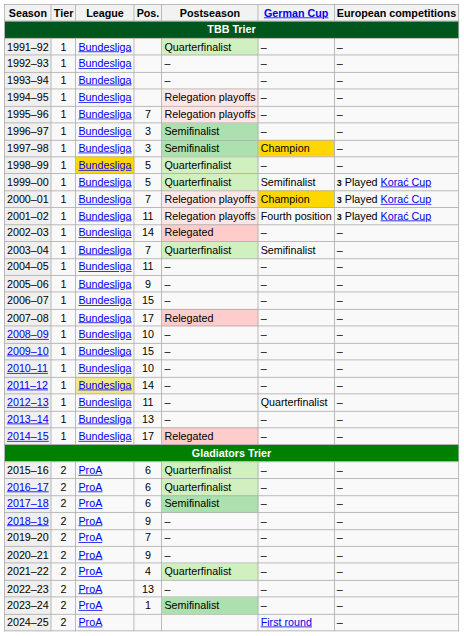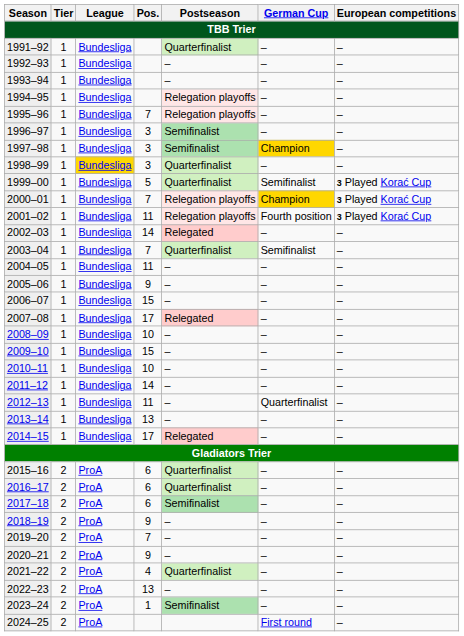1998–99 | Pos.: 5 -> 3
2011–12 | League: khaki background -> no background
